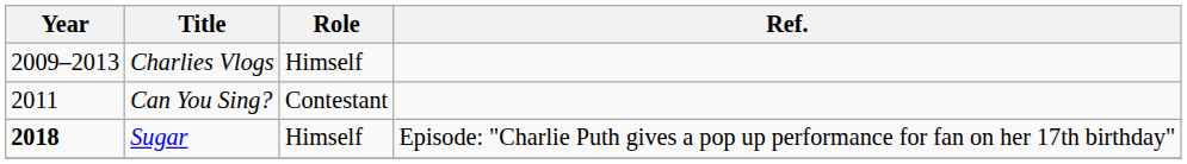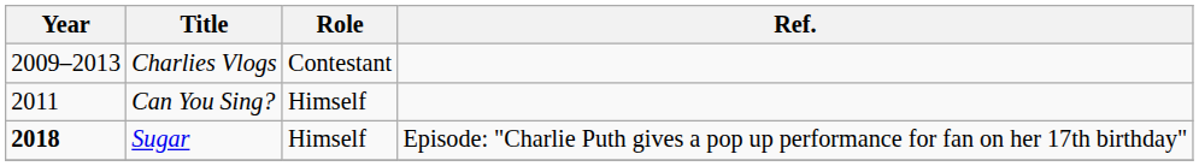Charlies Vlogs | Role: Himself -> Contestant
Can You Sing? | Role: Contestant -> Himself
